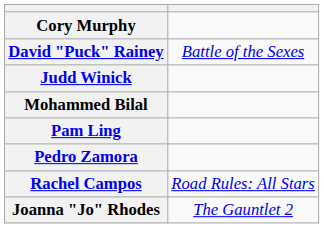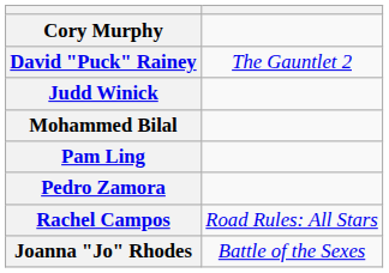David "Puck" Rainey | column 2: Battle of the Sexes -> The Gauntlet 2
Joanna "Jo" Rhodes | column 2: The Gauntlet 2 -> Battle of the Sexes
